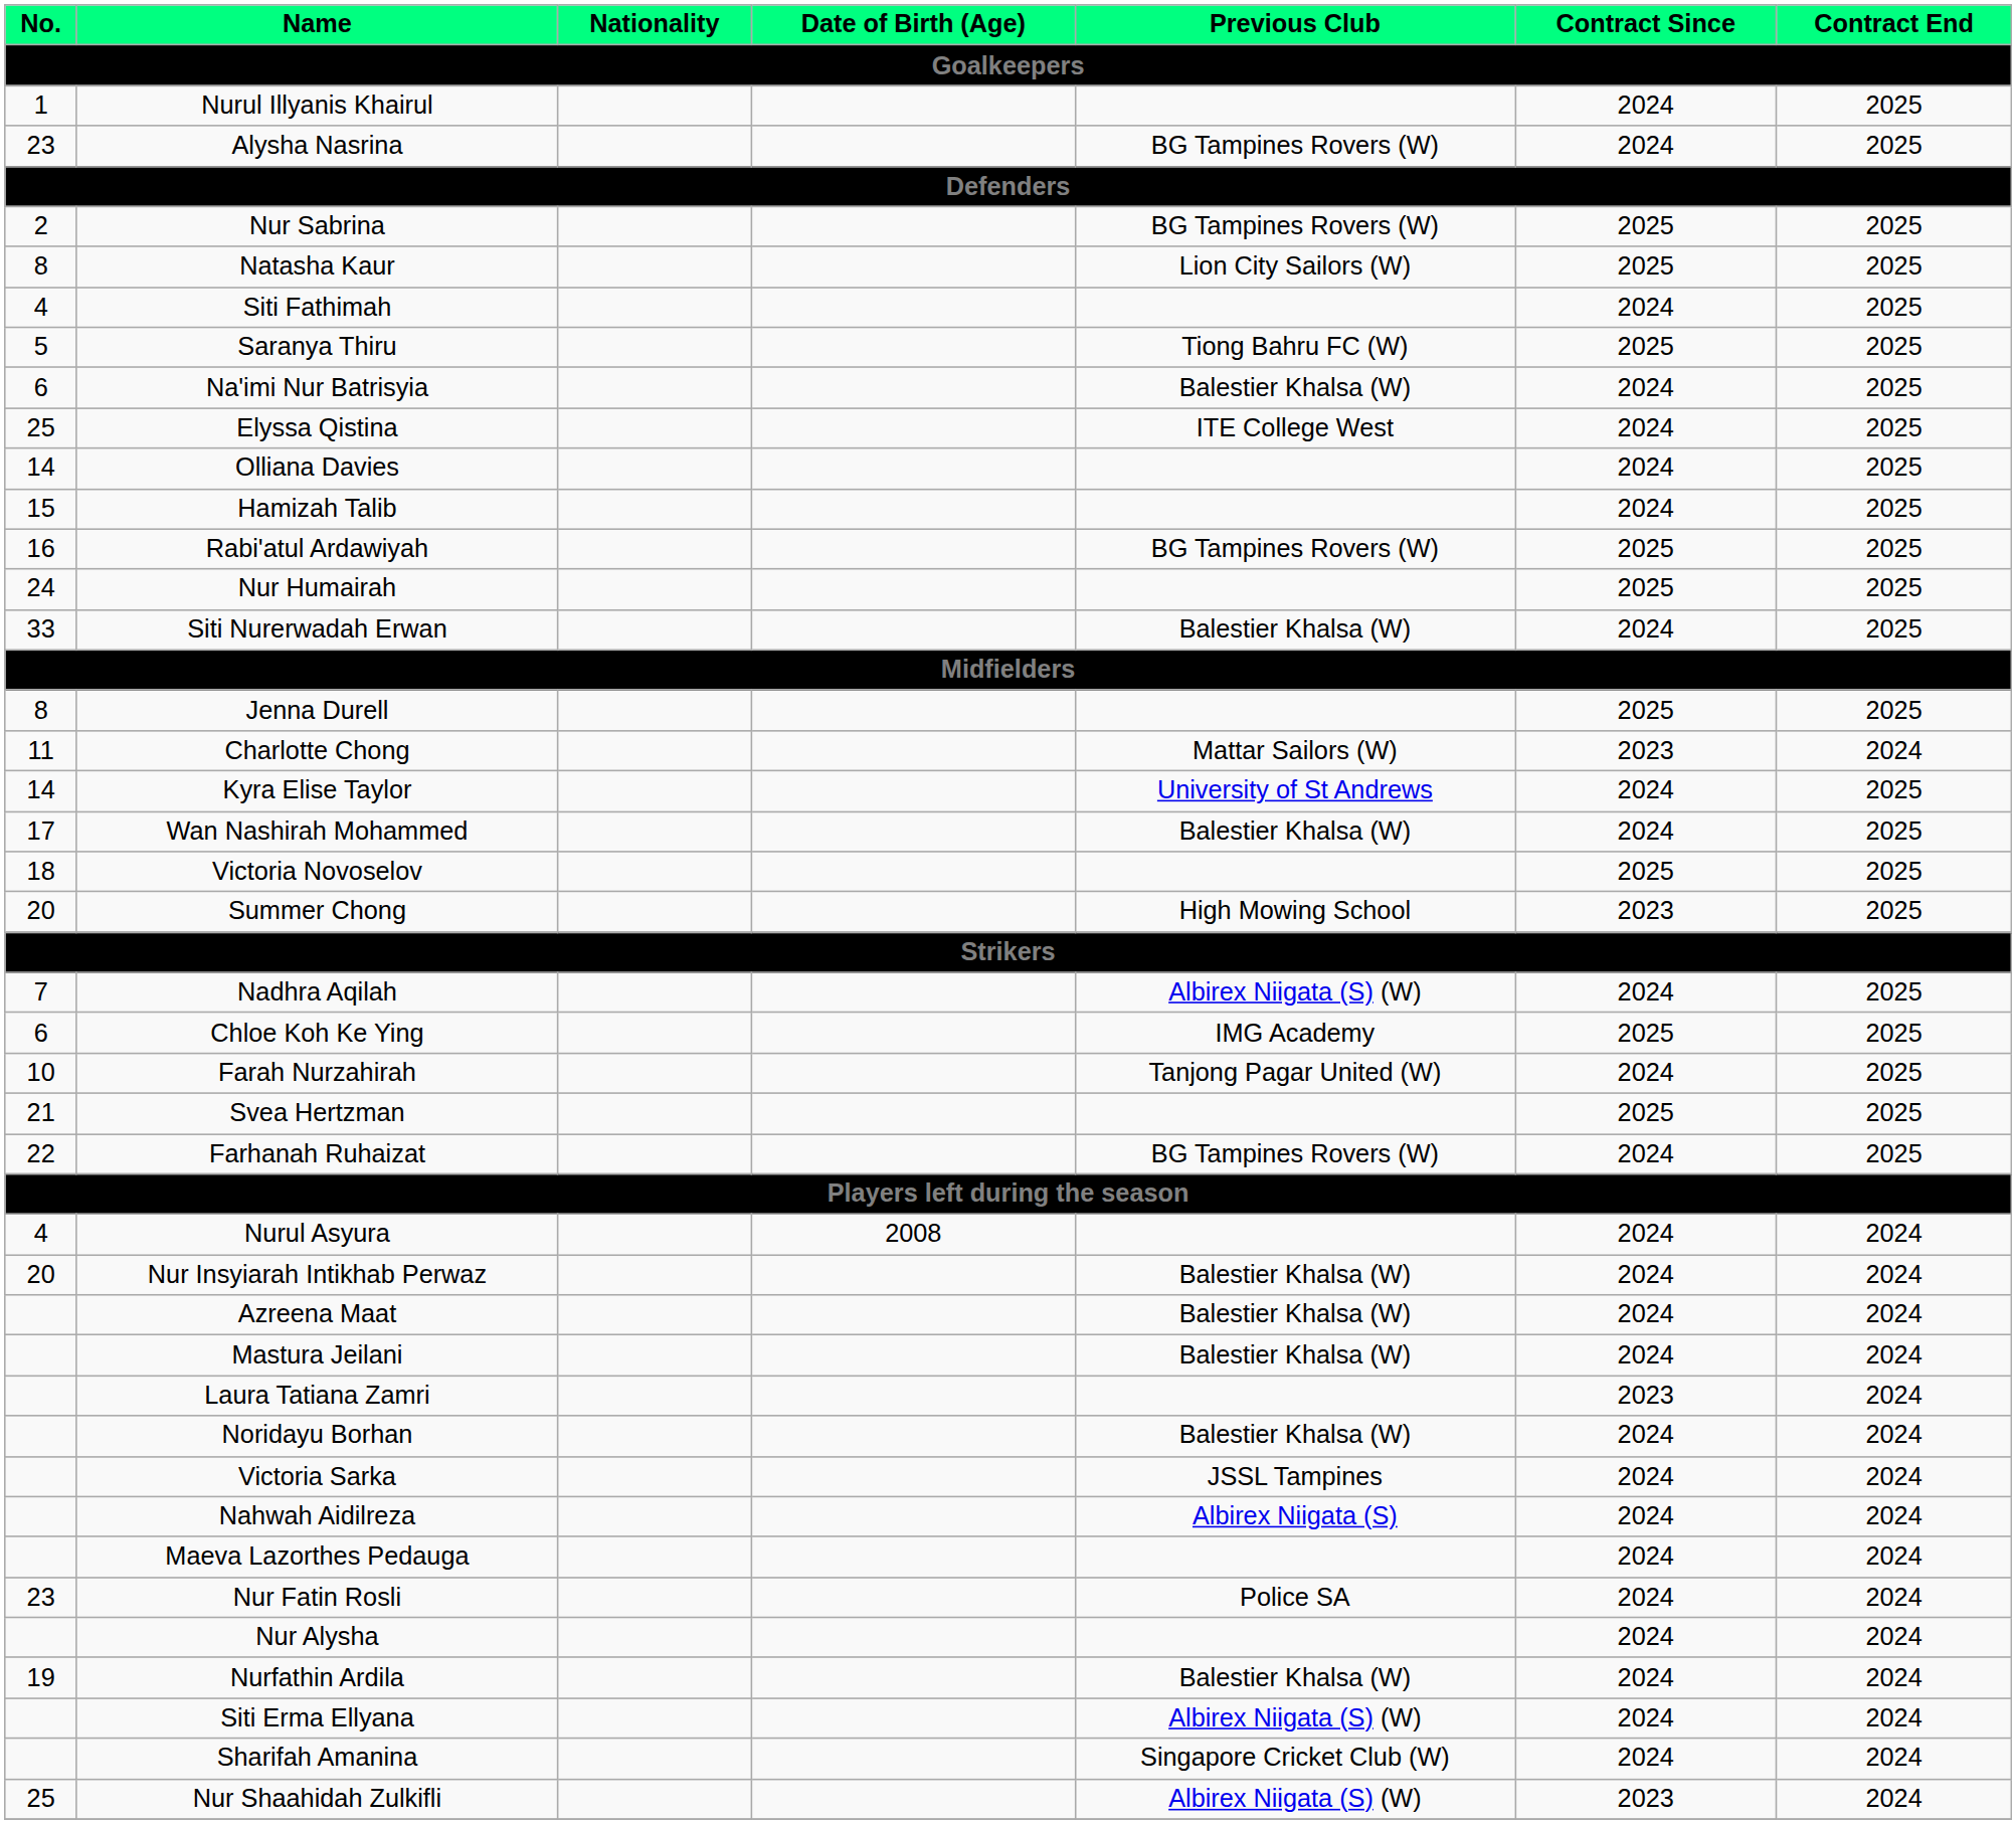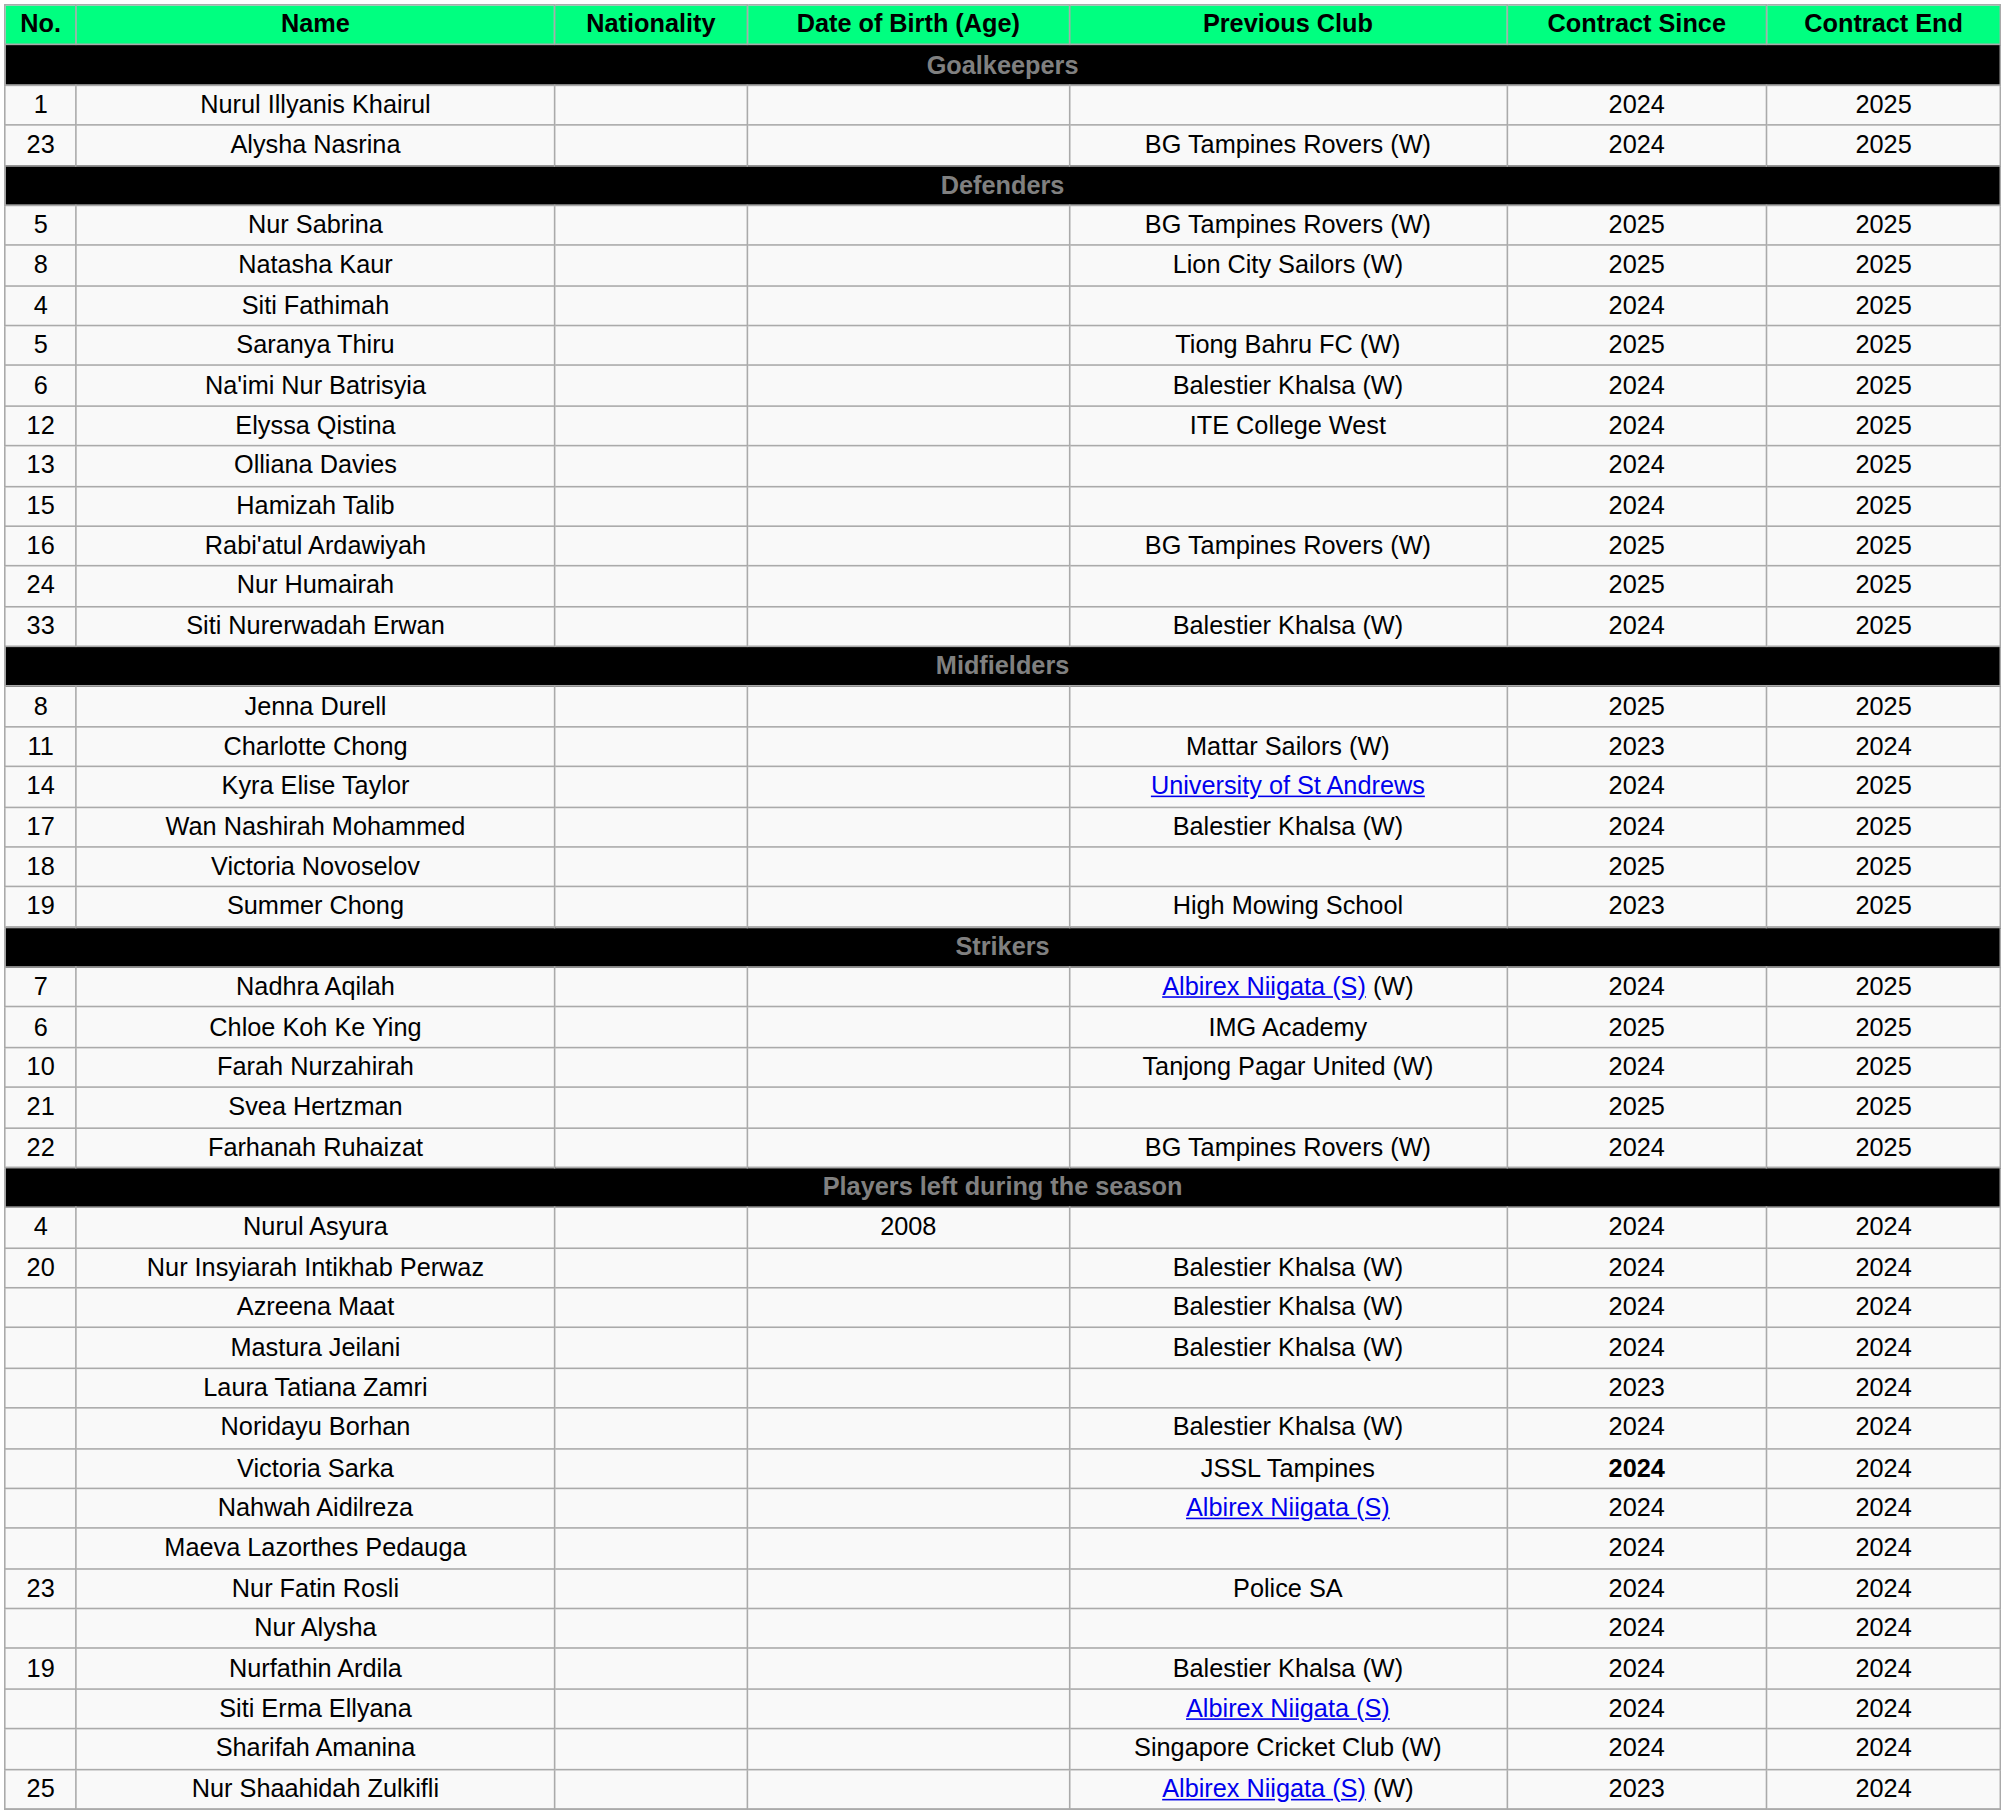Nur Sabrina | No.: 2 -> 5
Elyssa Qistina | No.: 25 -> 12
Olliana Davies | No.: 14 -> 13
Summer Chong | No.: 20 -> 19
Victoria Sarka | Contract Since: normal -> bold
Siti Erma Ellyana | Previous Club: Albirex Niigata (S) (W) -> Albirex Niigata (S)
